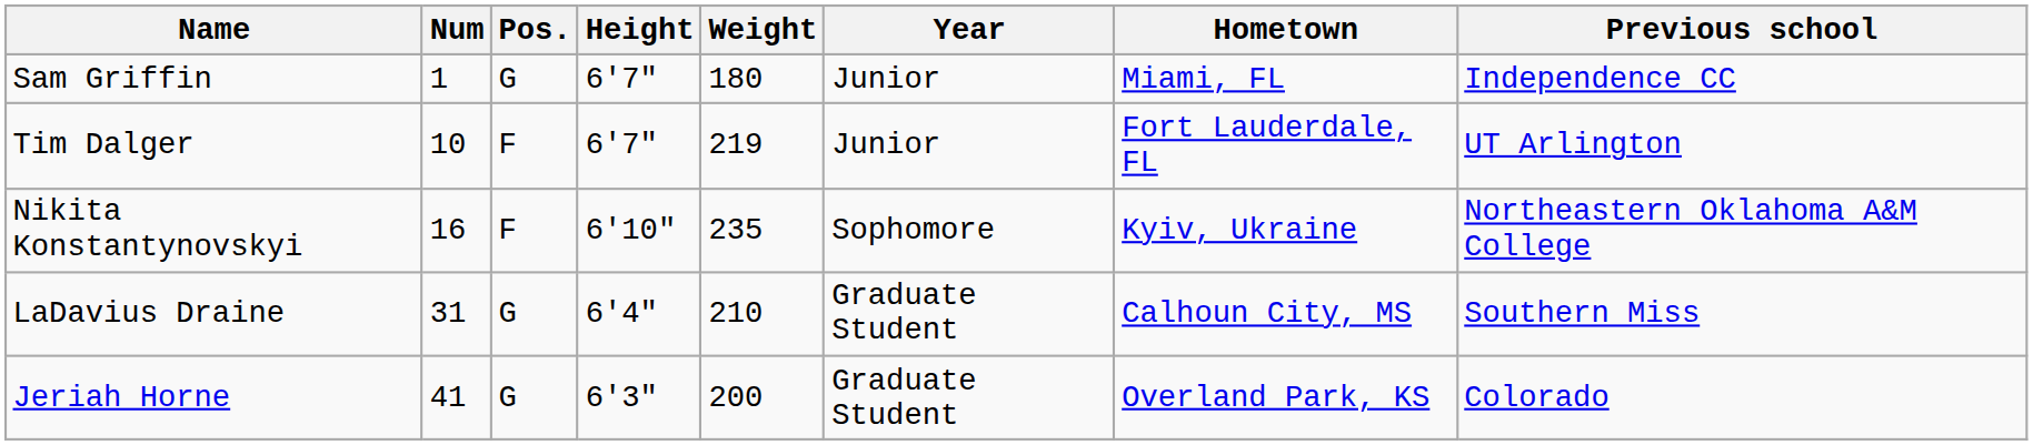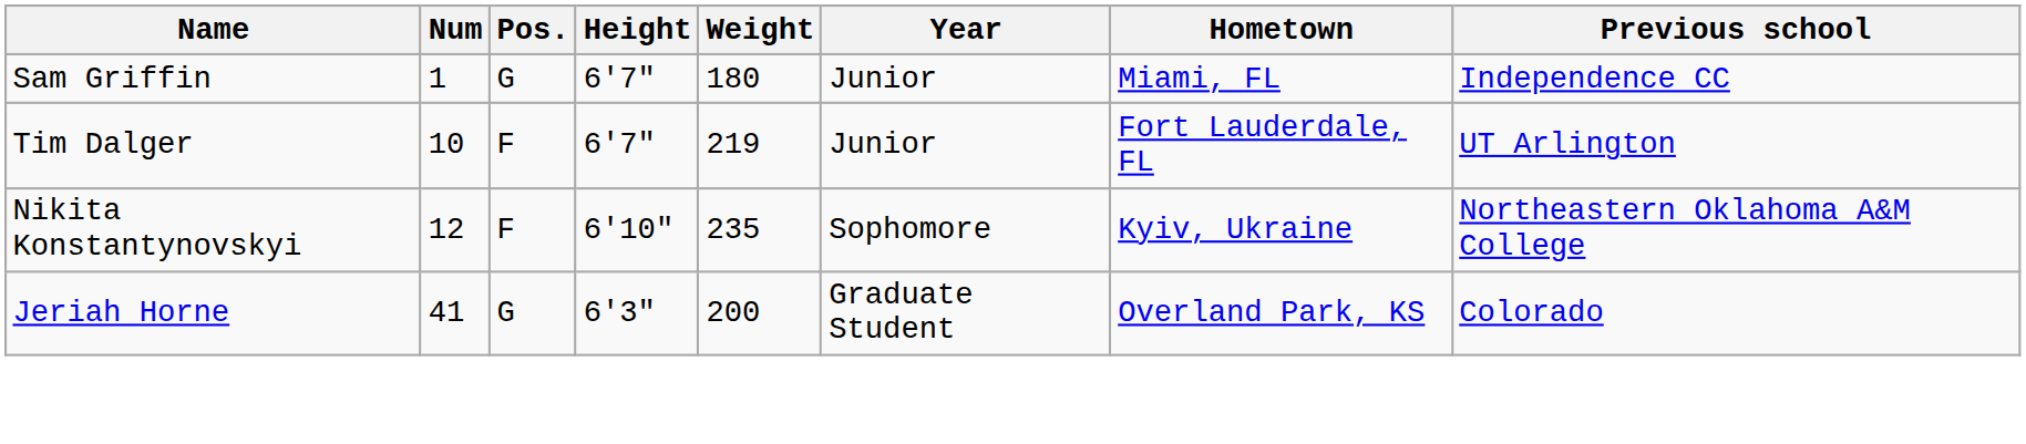Nikita Konstantynovskyi | Num: 16 -> 12
- row: LaDavius Draine | 31 | G | 6'4" | 210 | Graduate Student | Calhoun City, MS | Southern Miss
